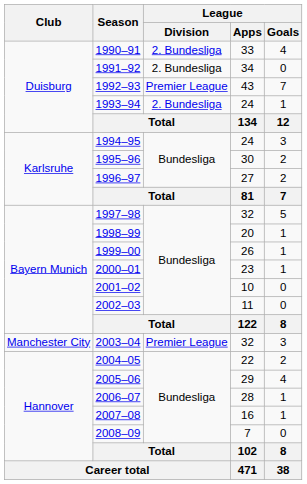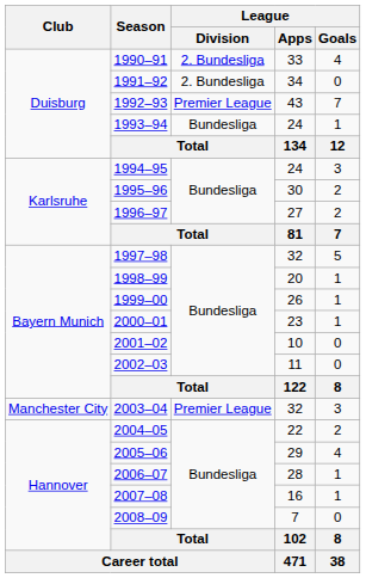1993–94 | League / Division: 2. Bundesliga -> Bundesliga
